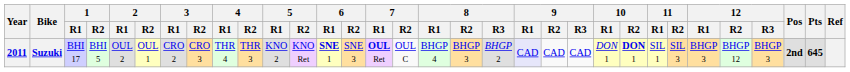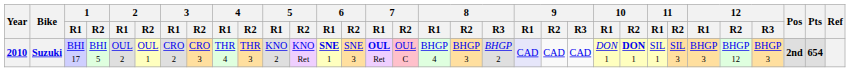Suzuki | Year: 2011 -> 2010
Suzuki | 7 / R2: no background -> pink background
Suzuki | Pts: 645 -> 654
